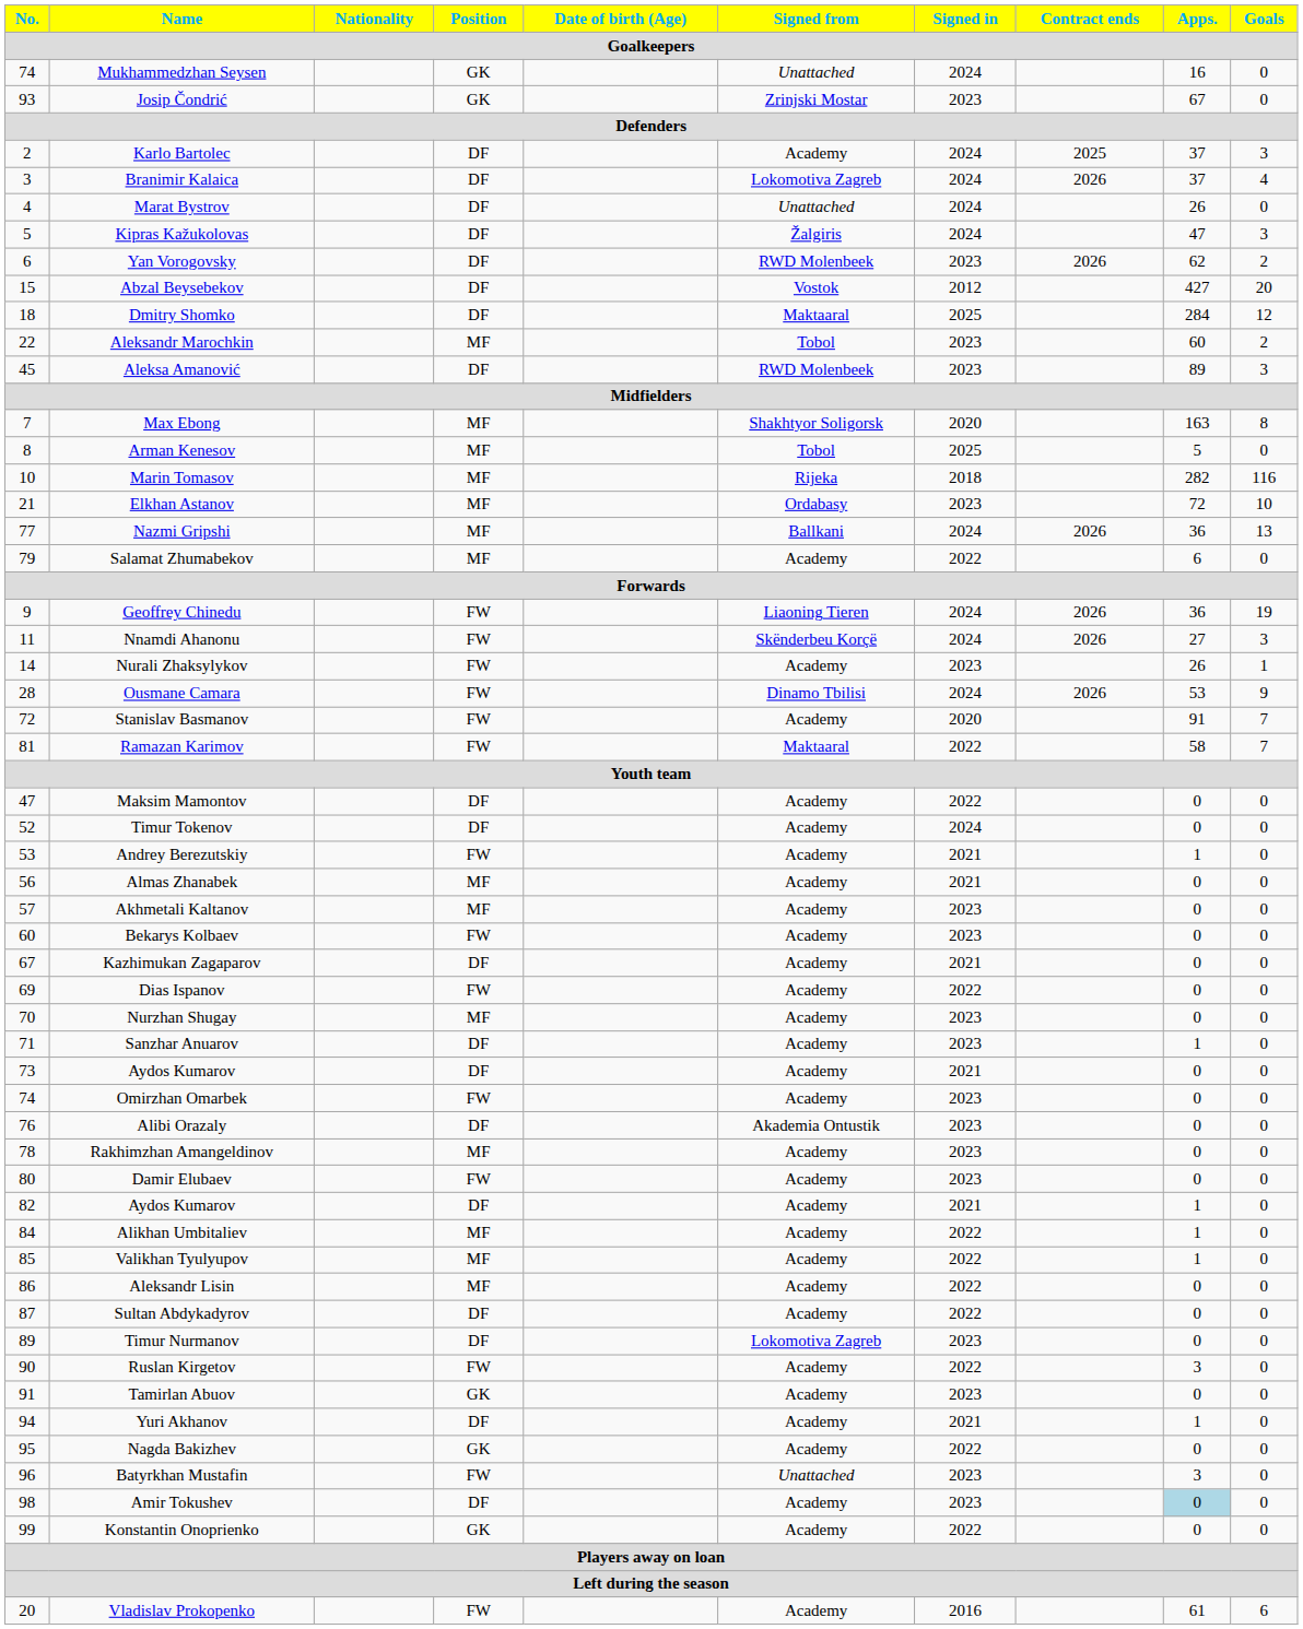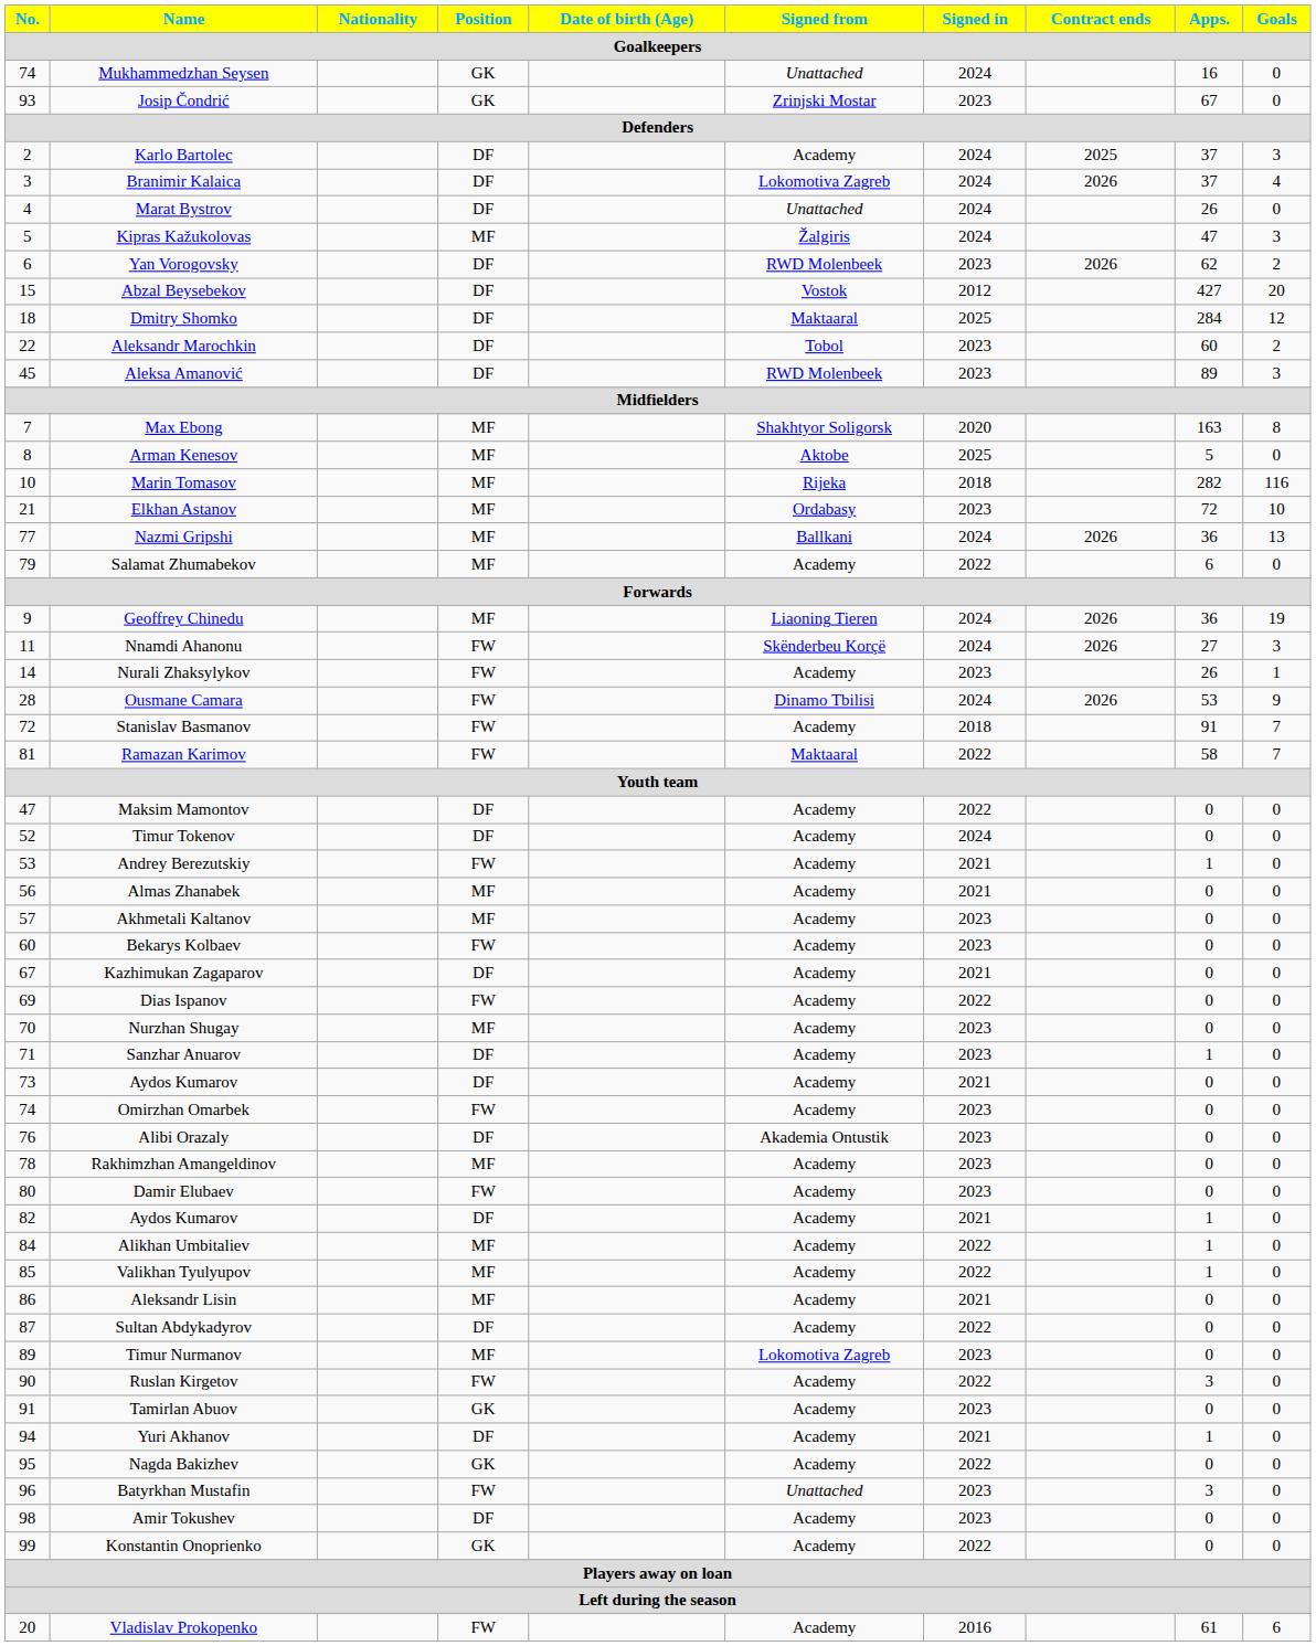Kipras Kažukolovas | Position: DF -> MF
Aleksandr Marochkin | Position: MF -> DF
Arman Kenesov | Signed from: Tobol -> Aktobe
Geoffrey Chinedu | Position: FW -> MF
Stanislav Basmanov | Signed in: 2020 -> 2018
Aleksandr Lisin | Signed in: 2022 -> 2021
Timur Nurmanov | Position: DF -> MF
Amir Tokushev | Apps.: lightblue background -> no background
